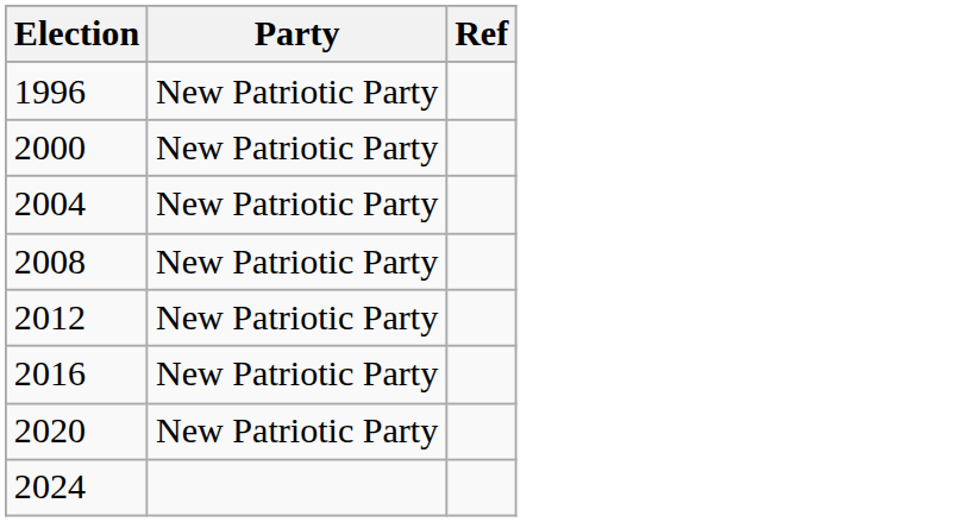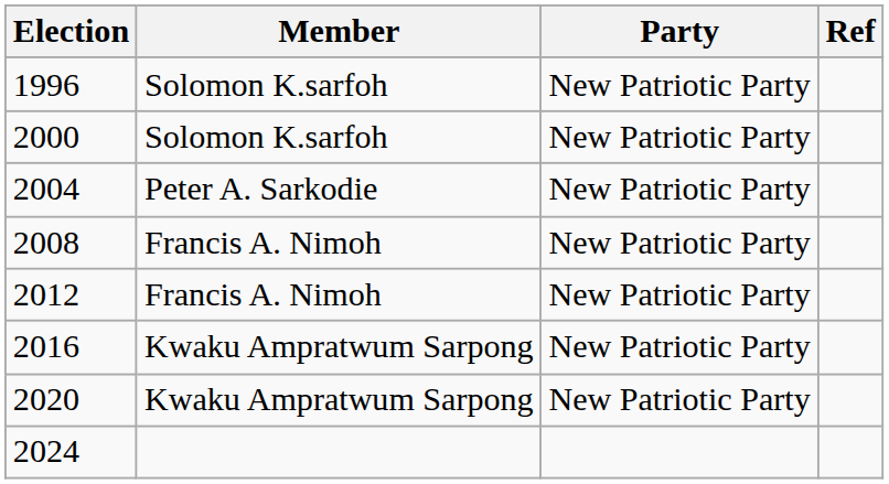+ column: Member | Solomon K.sarfoh | Solomon K.sarfoh | Peter A. Sarkodie | Francis A. Nimoh | Francis A. Nimoh | Kwaku Ampratwum Sarpong | Kwaku Ampratwum Sarpong
